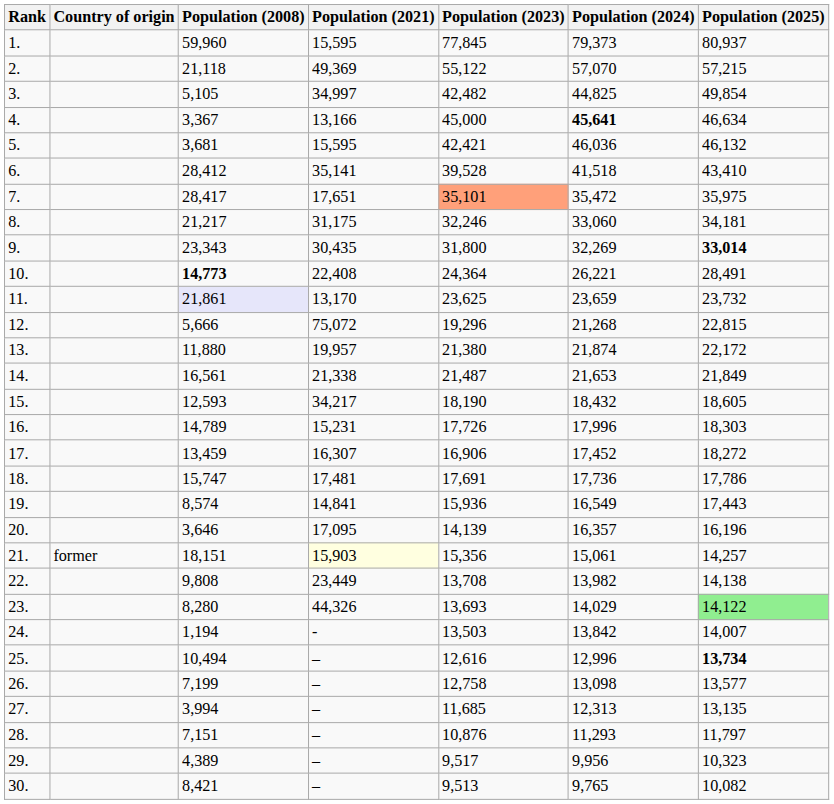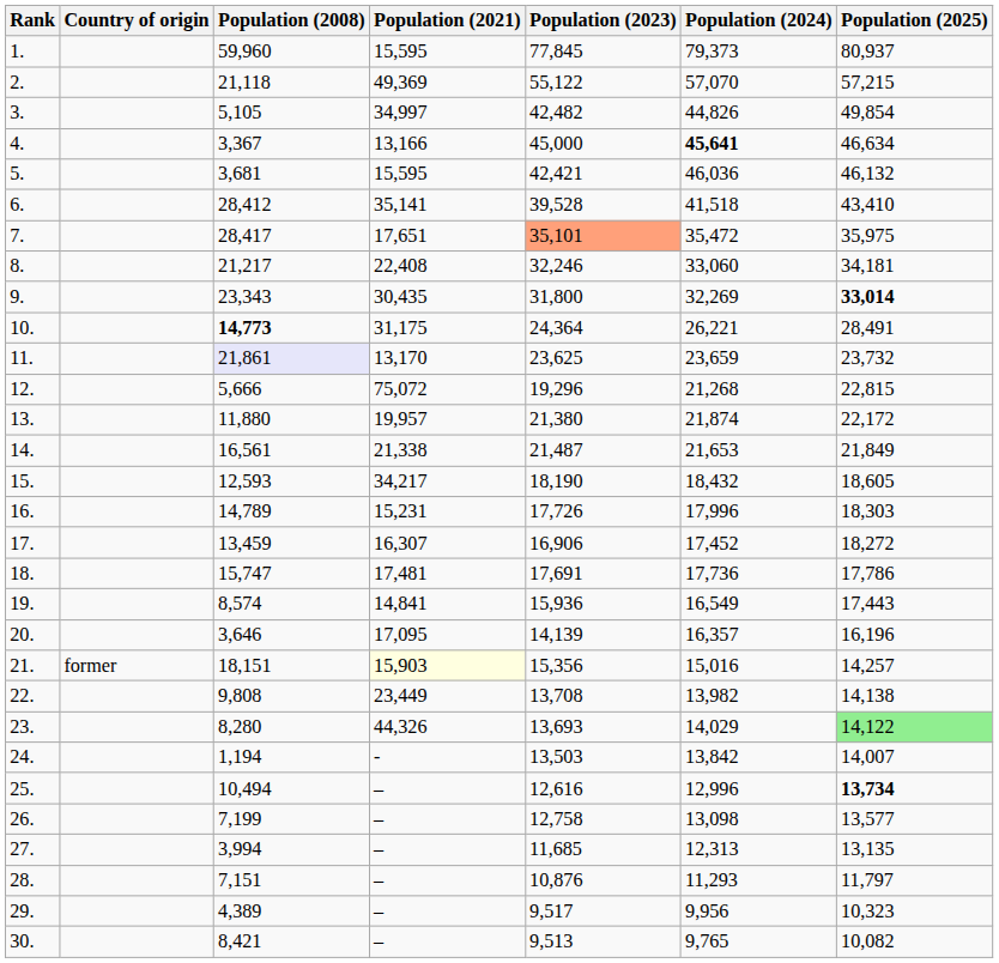3. | Population (2024): 44,825 -> 44,826
8. | Population (2021): 31,175 -> 22,408
10. | Population (2021): 22,408 -> 31,175
21. | Population (2024): 15,061 -> 15,016
